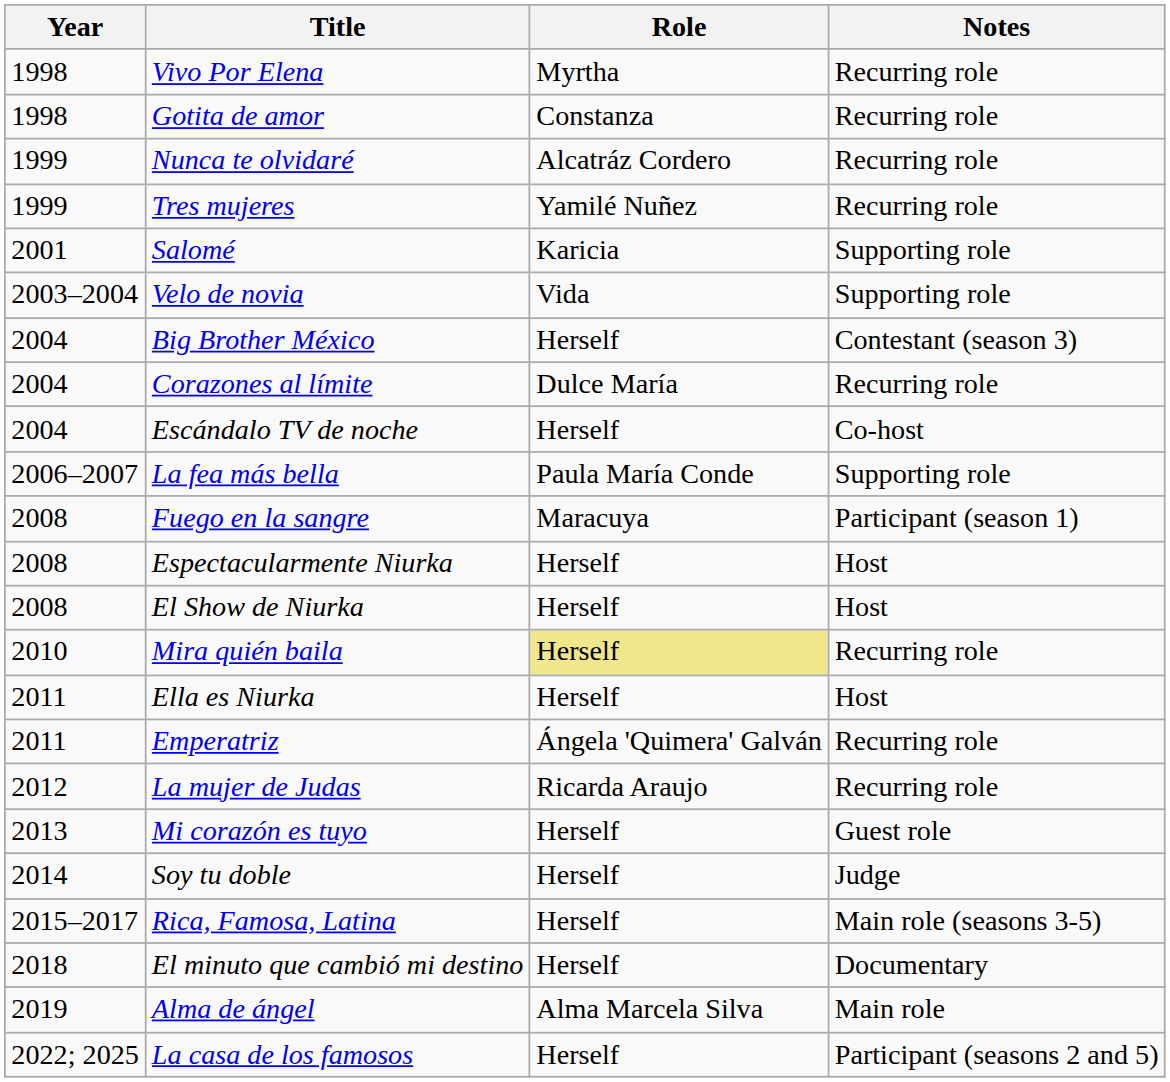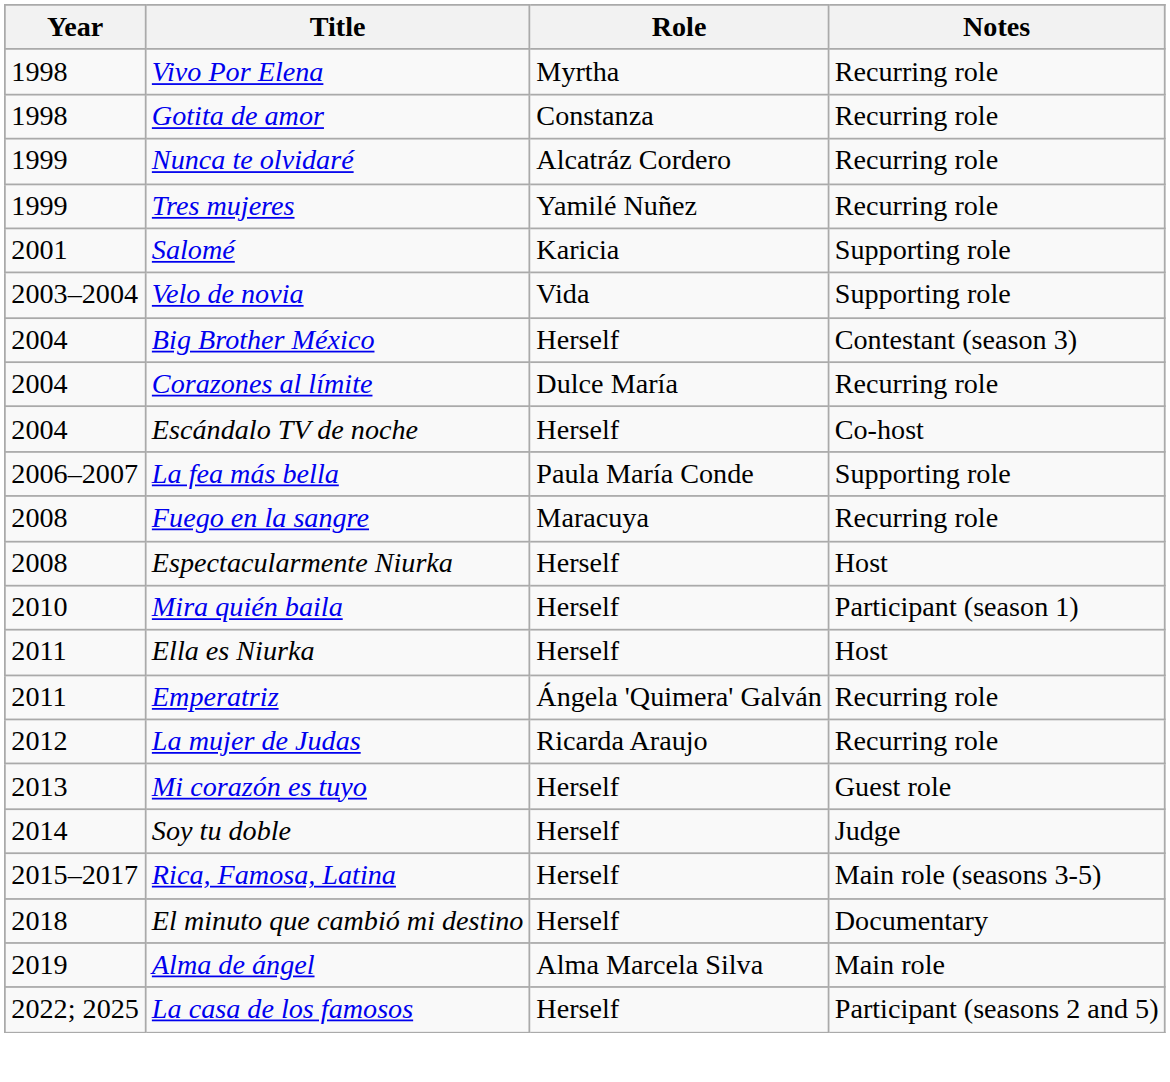Fuego en la sangre | Notes: Participant (season 1) -> Recurring role
- row: 2008 | El Show de Niurka | Herself | Host
Mira quién baila | Role: khaki background -> no background
Mira quién baila | Notes: Recurring role -> Participant (season 1)
